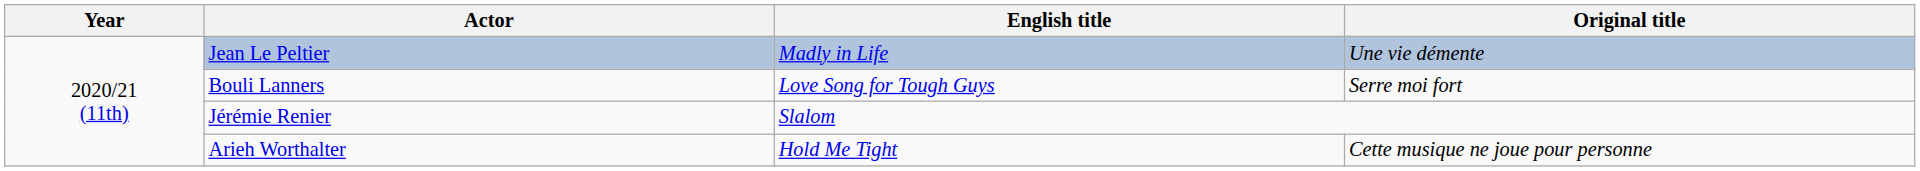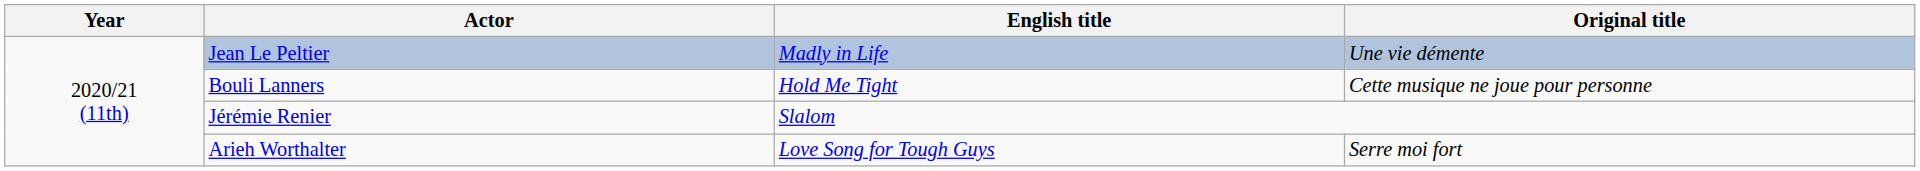Bouli Lanners | English title: Love Song for Tough Guys -> Hold Me Tight
Bouli Lanners | Original title: Serre moi fort -> Cette musique ne joue pour personne
Arieh Worthalter | English title: Hold Me Tight -> Love Song for Tough Guys
Arieh Worthalter | Original title: Cette musique ne joue pour personne -> Serre moi fort
